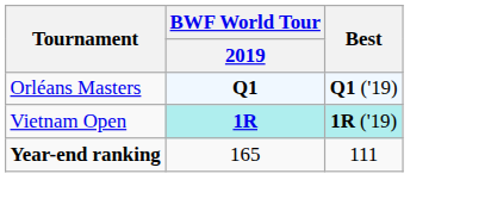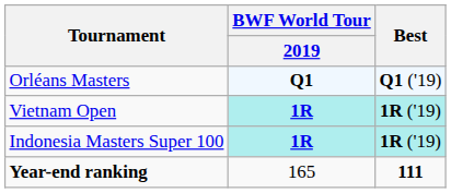+ row: Indonesia Masters Super 100 | 1R | 1R ('19)
Year-end ranking | Best: normal -> bold
